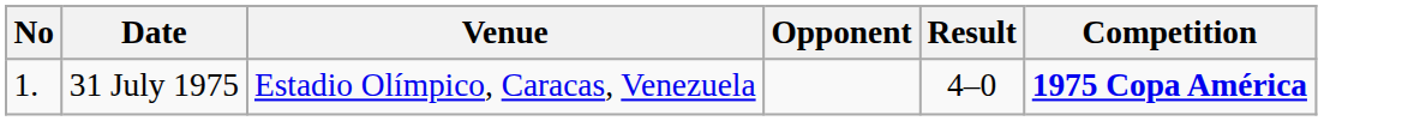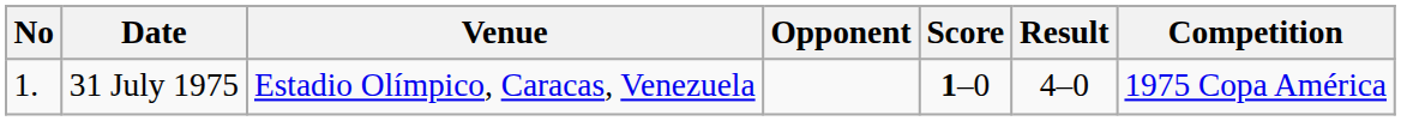+ column: Score | 1–0
31 July 1975 | Competition: bold -> normal
